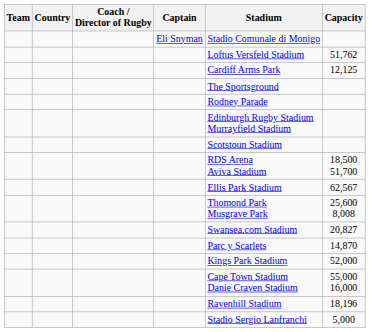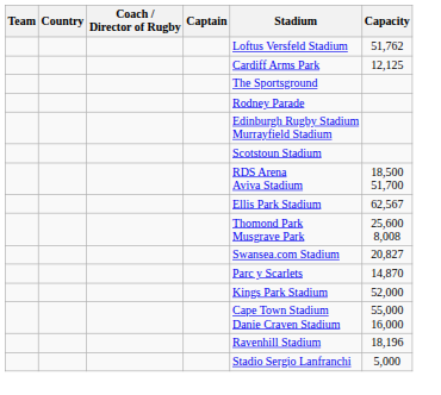- row: Eli Snyman | Stadio Comunale di Monigo
